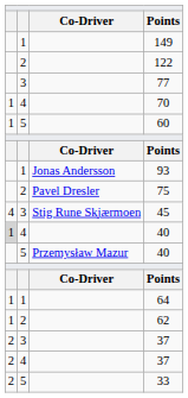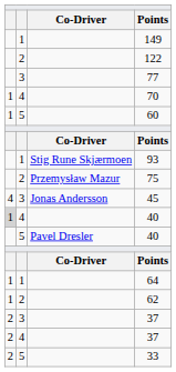93 | column 3: Jonas Andersson -> Stig Rune Skjærmoen
75 | column 3: Pavel Dresler -> Przemysław Mazur
45 | column 3: Stig Rune Skjærmoen -> Jonas Andersson
5 / 40 | column 3: Przemysław Mazur -> Pavel Dresler
